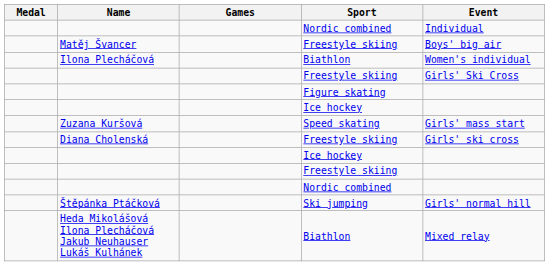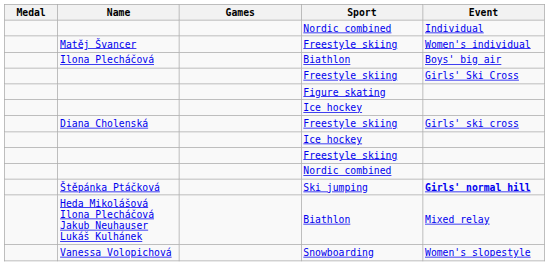Matěj Švancer | Event: Boys' big air -> Women's individual
Ilona Plecháčová | Event: Women's individual -> Boys' big air
- row: Zuzana Kuršová | Speed skating | Girls' mass start
Štěpánka Ptáčková | Event: normal -> bold
+ row: Vanessa Volopichová | Snowboarding | Women's slopestyle
